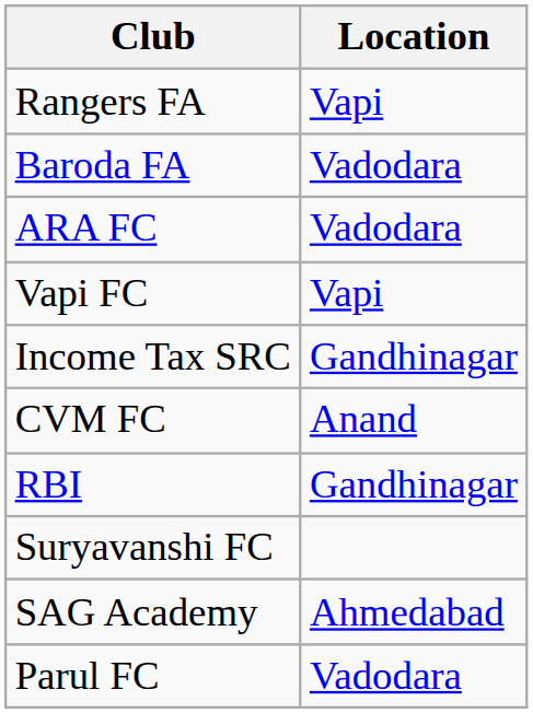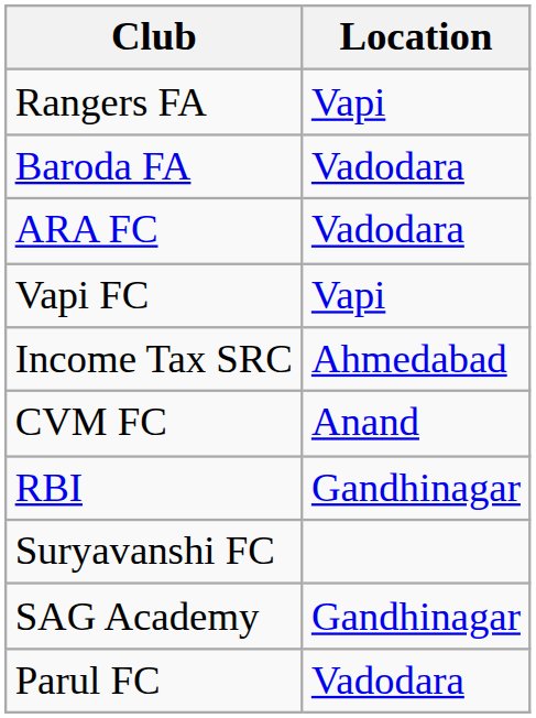Income Tax SRC | Location: Gandhinagar -> Ahmedabad
SAG Academy | Location: Ahmedabad -> Gandhinagar
